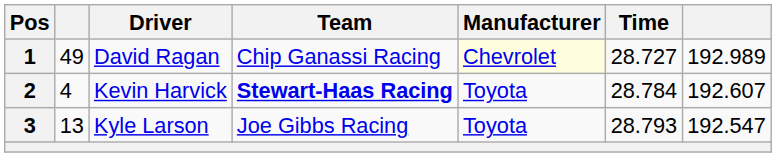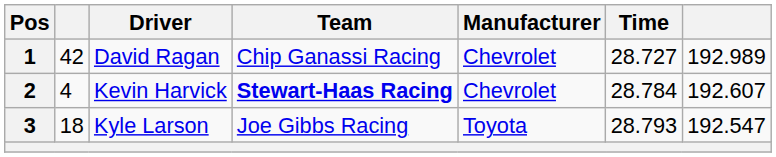1 | column 2: 49 -> 42
1 | Manufacturer: lightyellow background -> no background
2 | Manufacturer: Toyota -> Chevrolet
3 | column 2: 13 -> 18
